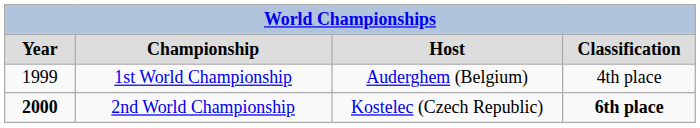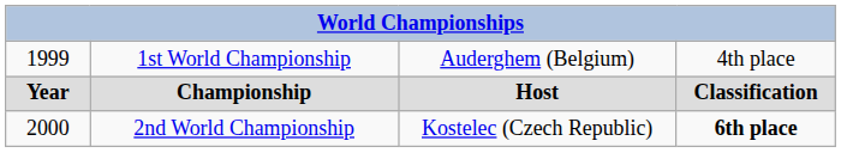rows swapped: Championship <-> 1st World Championship
2nd World Championship | column 1: bold -> normal
